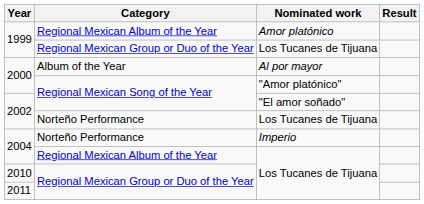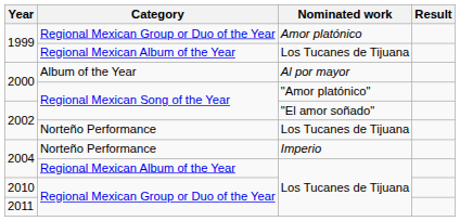1999 / Amor platónico | Category: Regional Mexican Album of the Year -> Regional Mexican Group or Duo of the Year
1999 / Los Tucanes de Tijuana | Category: Regional Mexican Group or Duo of the Year -> Regional Mexican Album of the Year
